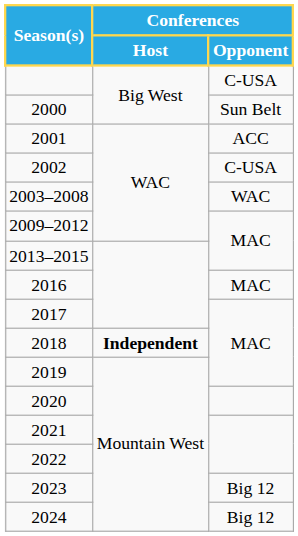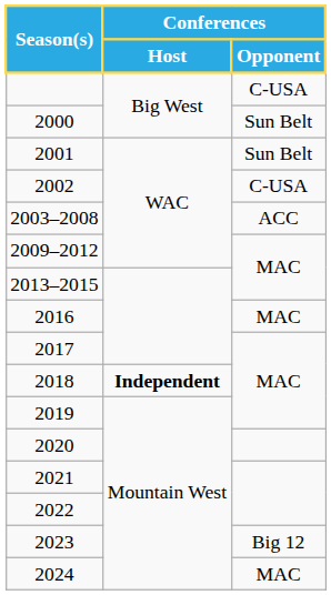2001 | Conferences / Opponent: ACC -> Sun Belt
2003–2008 | Conferences / Opponent: WAC -> ACC
2024 | Conferences / Opponent: Big 12 -> MAC
